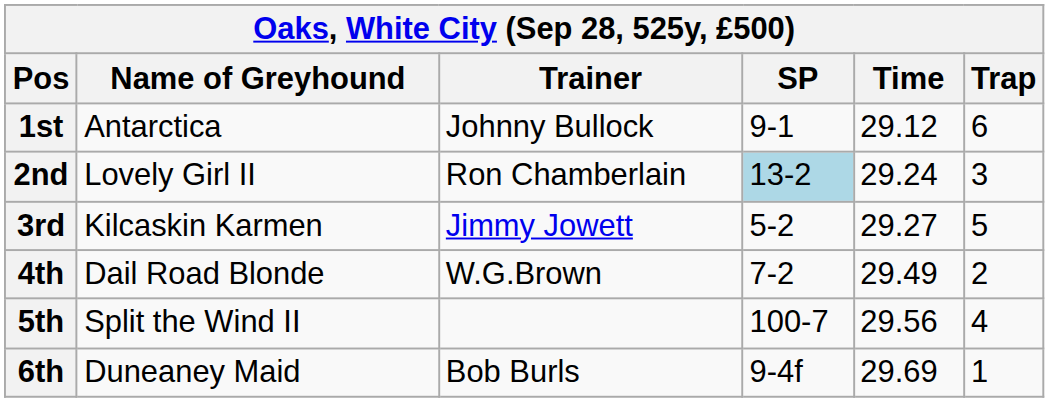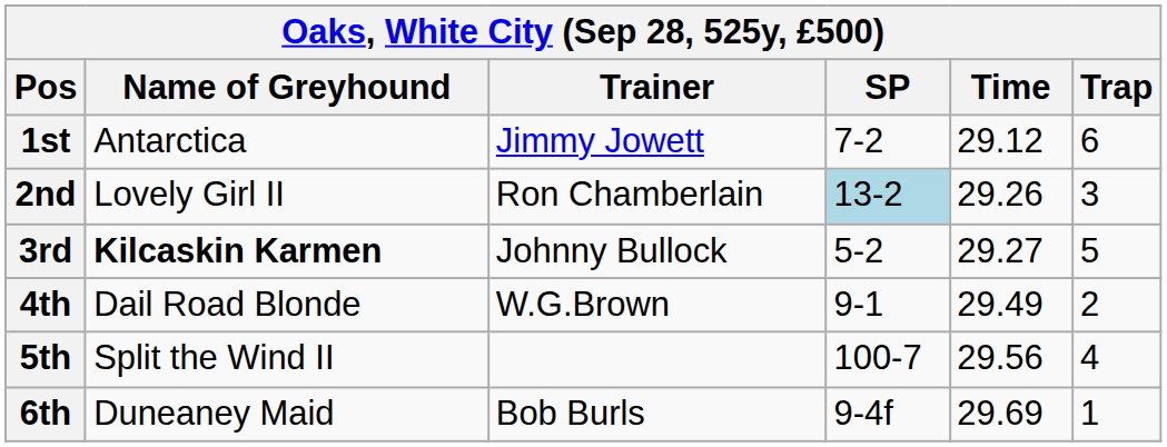1st | Trainer: Johnny Bullock -> Jimmy Jowett
1st | SP: 9-1 -> 7-2
2nd | Time: 29.24 -> 29.26
3rd | Name of Greyhound: normal -> bold
3rd | Trainer: Jimmy Jowett -> Johnny Bullock
4th | SP: 7-2 -> 9-1
